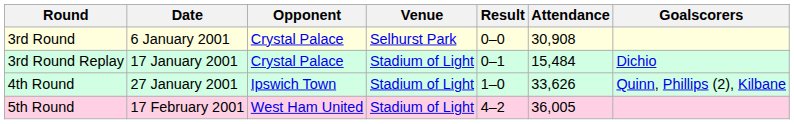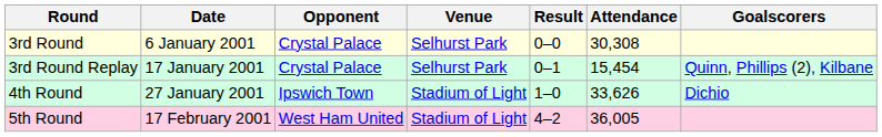3rd Round | Attendance: 30,908 -> 30,308
3rd Round Replay | Venue: Stadium of Light -> Selhurst Park
3rd Round Replay | Attendance: 15,484 -> 15,454
3rd Round Replay | Goalscorers: Dichio -> Quinn, Phillips (2), Kilbane
4th Round | Goalscorers: Quinn, Phillips (2), Kilbane -> Dichio
